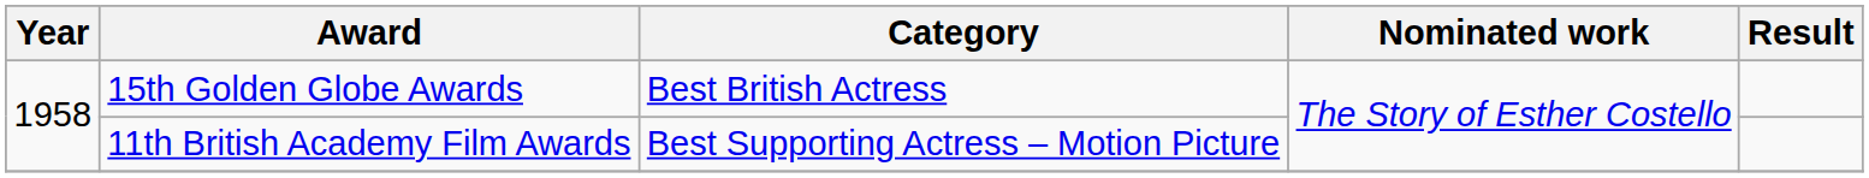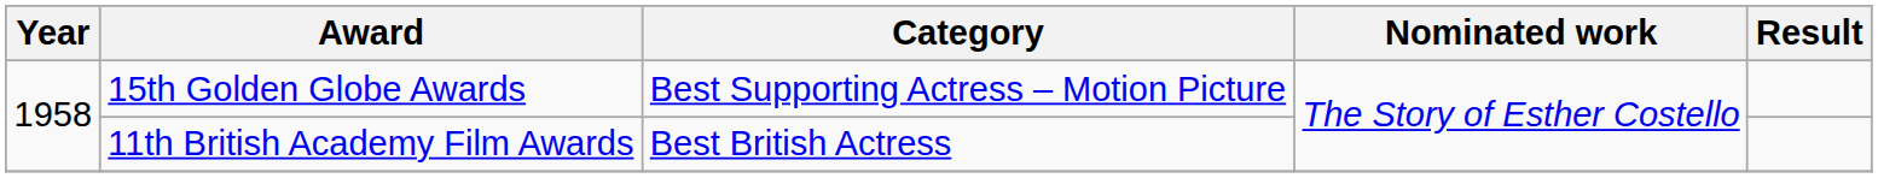15th Golden Globe Awards | Category: Best British Actress -> Best Supporting Actress – Motion Picture
11th British Academy Film Awards | Category: Best Supporting Actress – Motion Picture -> Best British Actress
